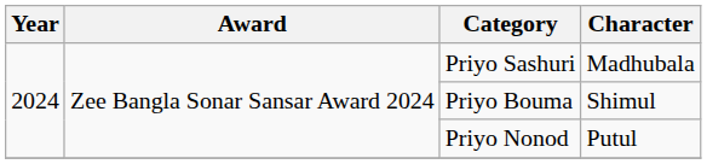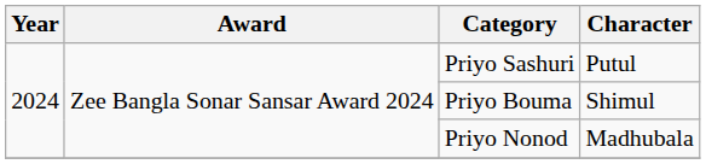Priyo Sashuri | Character: Madhubala -> Putul
Priyo Nonod | Character: Putul -> Madhubala
